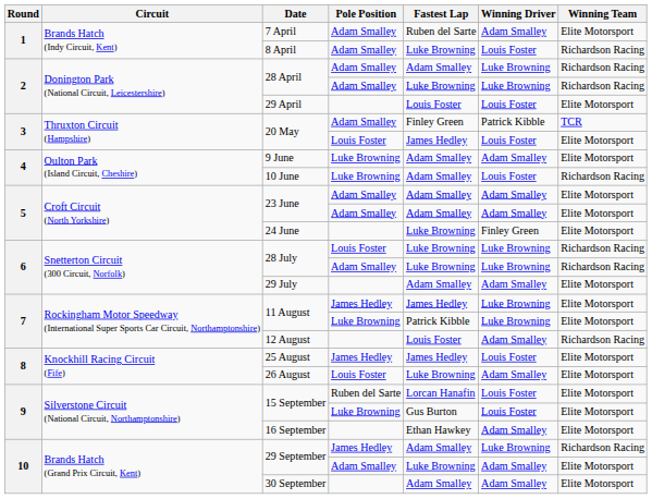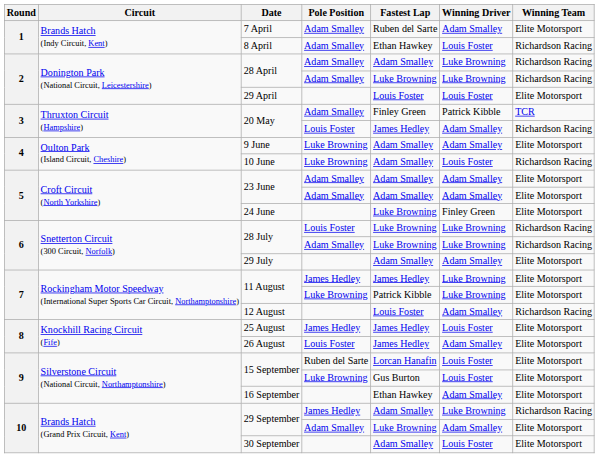8 April | Fastest Lap: Luke Browning -> Ethan Hawkey
20 May / Louis Foster | Winning Driver: Louis Foster -> Adam Smalley
20 May / Louis Foster | Winning Team: Elite Motorsport -> Richardson Racing
26 August | Fastest Lap: Luke Browning -> James Hedley
30 September | Winning Driver: Adam Smalley -> Louis Foster
